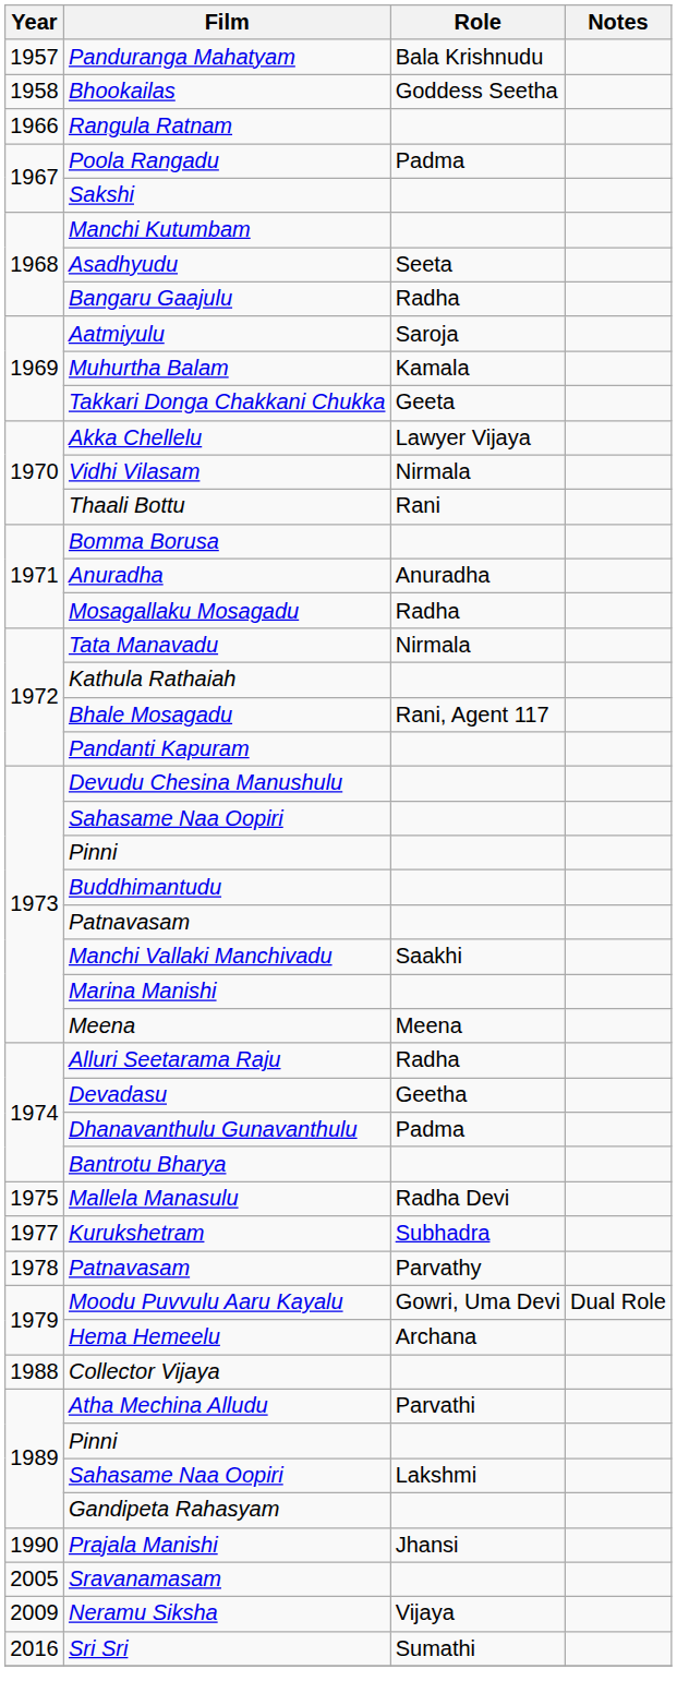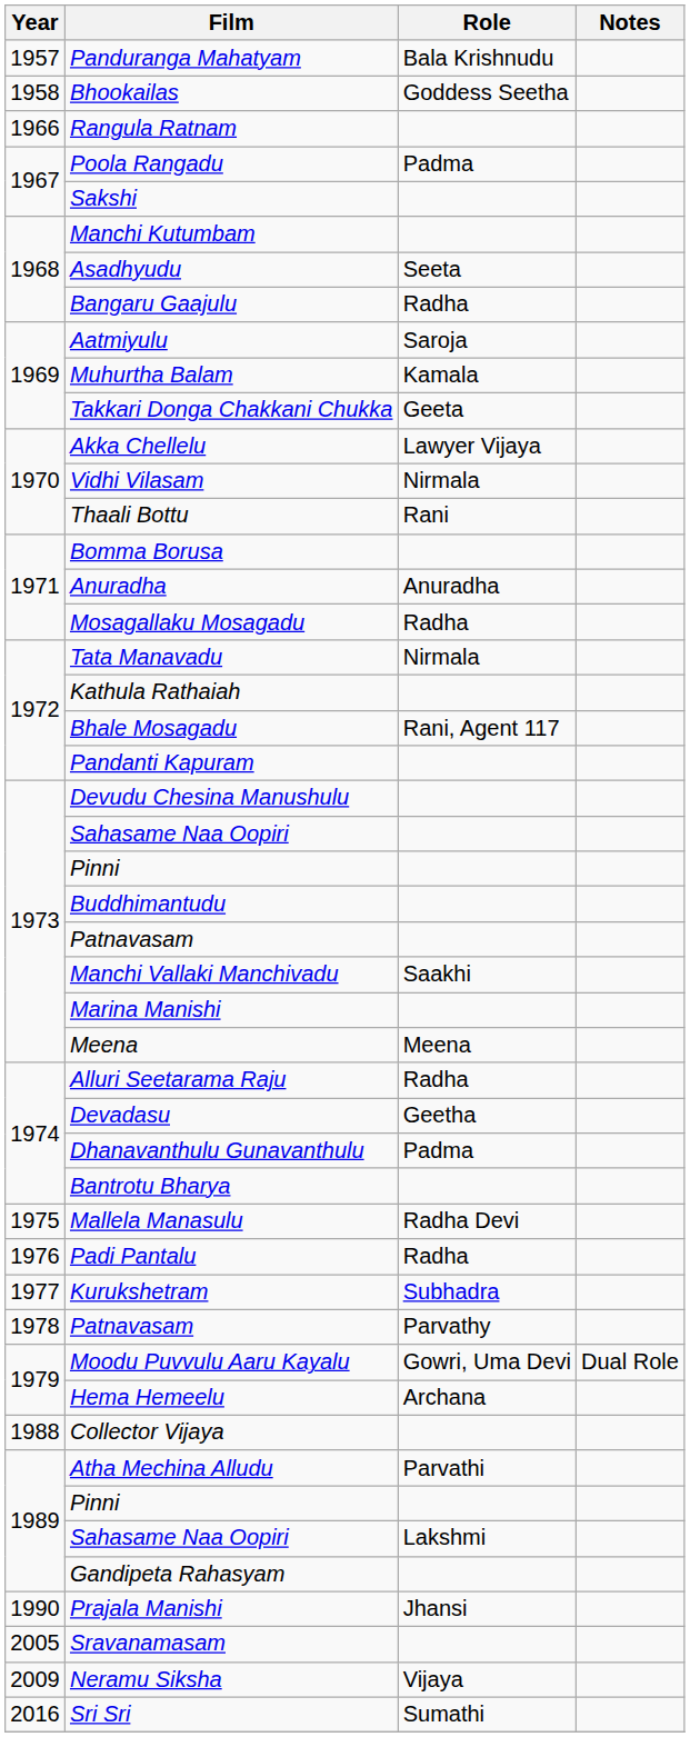+ row: 1976 | Padi Pantalu | Radha
